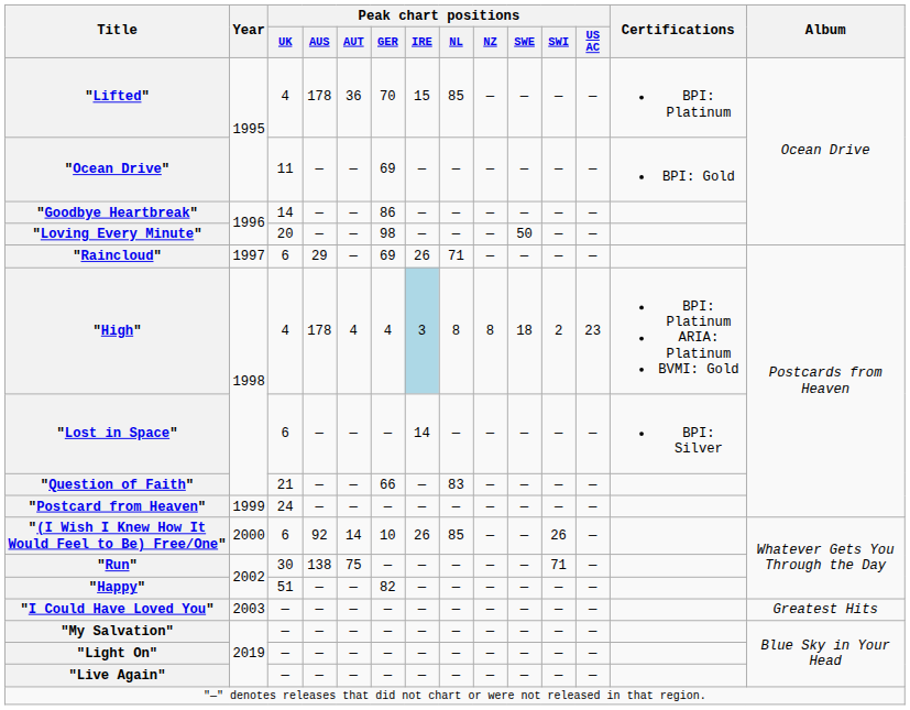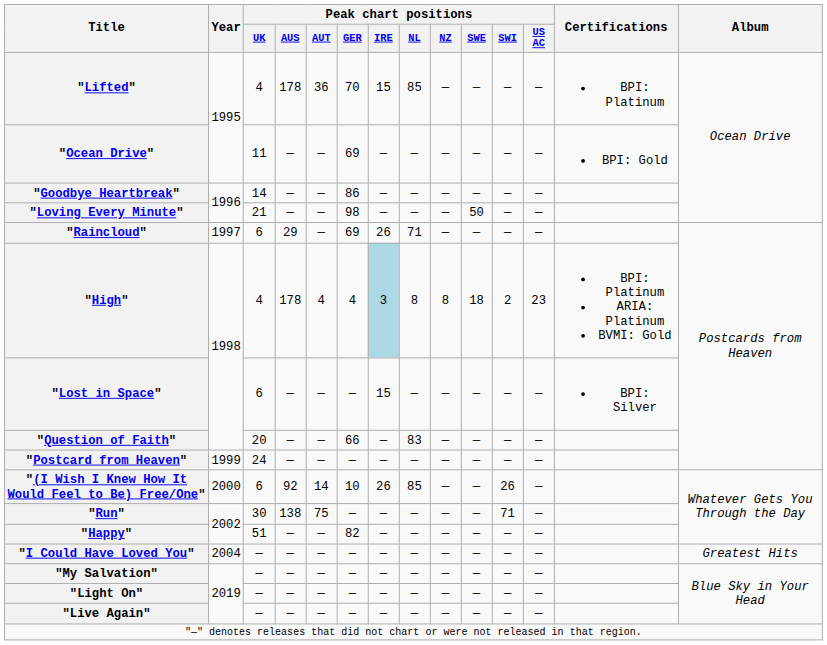"Loving Every Minute" | Peak chart positions / UK: 20 -> 21
"Lost in Space" | Peak chart positions / IRE: 14 -> 15
"Question of Faith" | Peak chart positions / UK: 21 -> 20
"I Could Have Loved You" | Year: 2003 -> 2004
